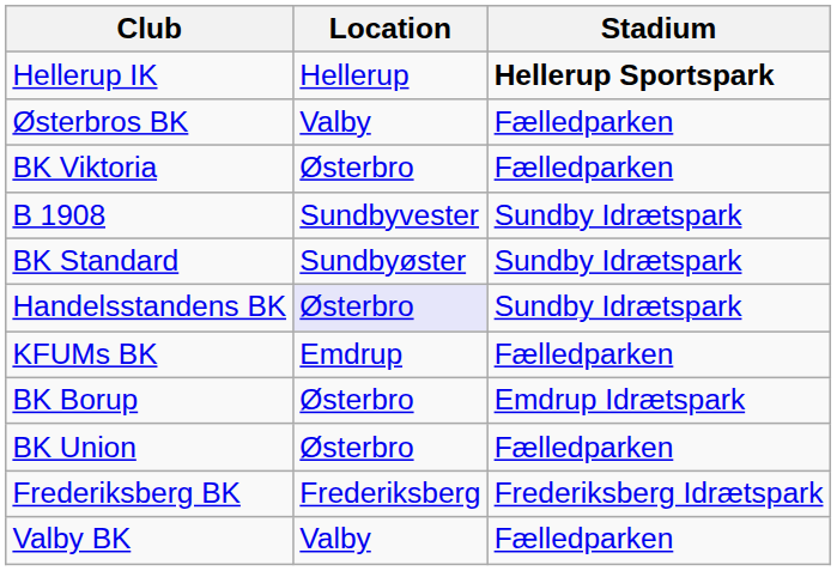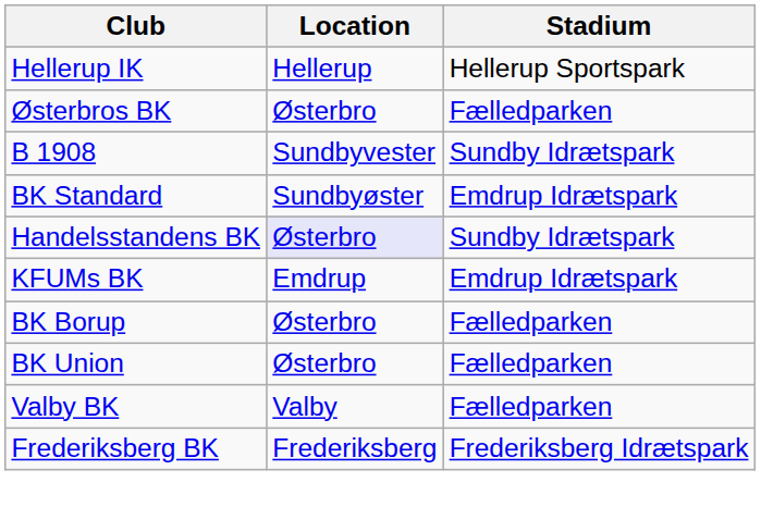Hellerup IK | Stadium: bold -> normal
Østerbros BK | Location: Valby -> Østerbro
- row: BK Viktoria | Østerbro | Fælledparken
BK Standard | Stadium: Sundby Idrætspark -> Emdrup Idrætspark
KFUMs BK | Stadium: Fælledparken -> Emdrup Idrætspark
BK Borup | Stadium: Emdrup Idrætspark -> Fælledparken
rows swapped: Valby BK <-> Frederiksberg BK
